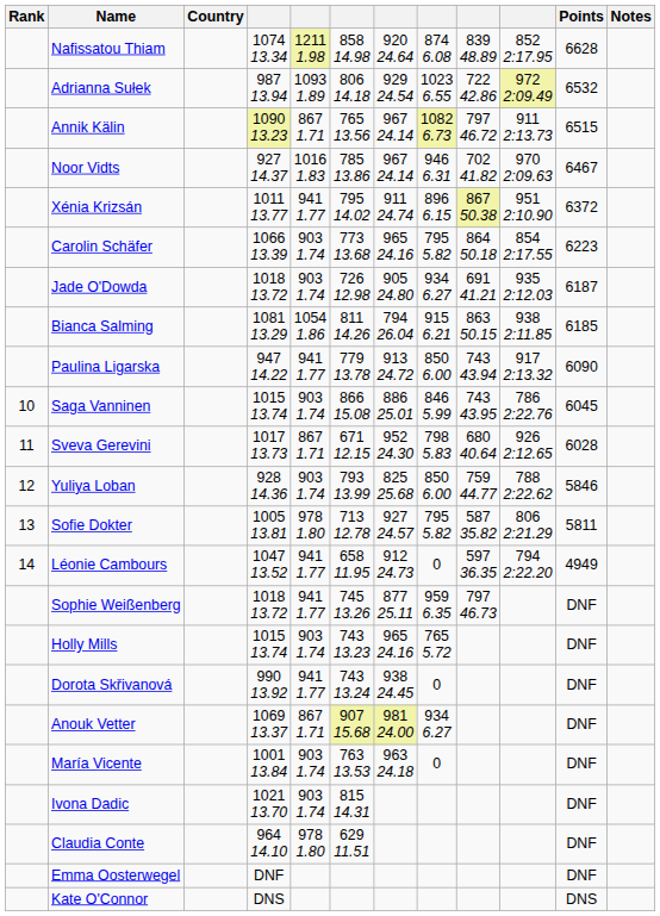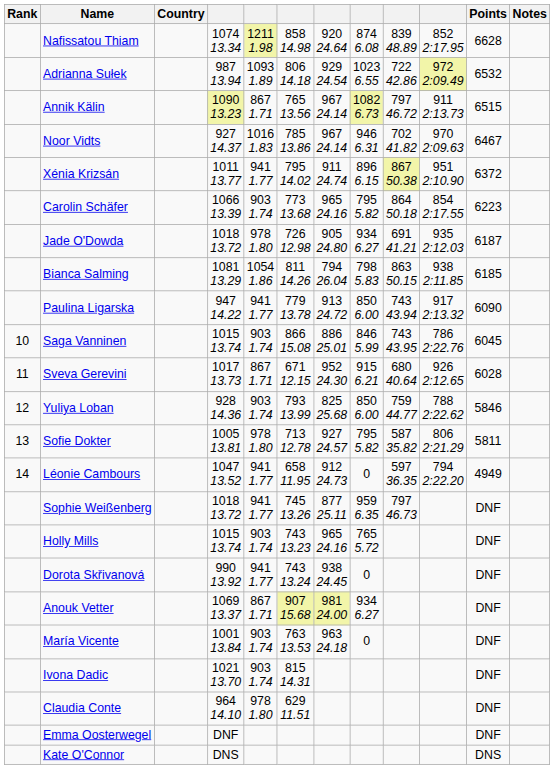Jade O'Dowda | column 5: 903 1.74 -> 978 1.80
Bianca Salming | column 8: 915 6.21 -> 798 5.83
Sveva Gerevini | column 8: 798 5.83 -> 915 6.21
